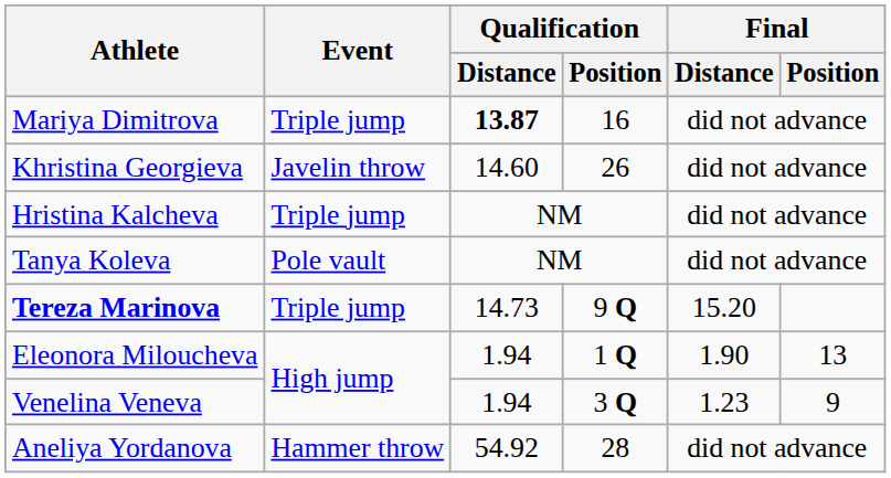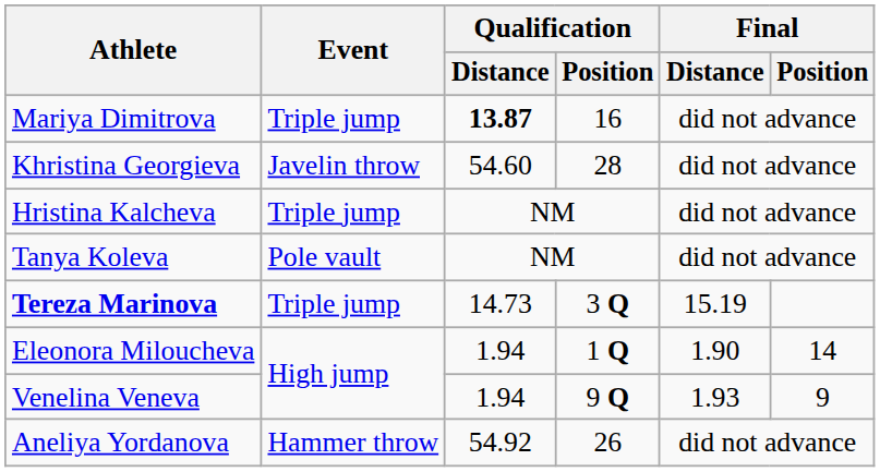Khristina Georgieva | Qualification / Distance: 14.60 -> 54.60
Khristina Georgieva | Qualification / Position: 26 -> 28
Tereza Marinova | Qualification / Position: 9 Q -> 3 Q
Tereza Marinova | Final / Distance: 15.20 -> 15.19
Eleonora Miloucheva | Final / Position: 13 -> 14
Venelina Veneva | Qualification / Position: 3 Q -> 9 Q
Venelina Veneva | Final / Distance: 1.23 -> 1.93
Aneliya Yordanova | Qualification / Position: 28 -> 26
